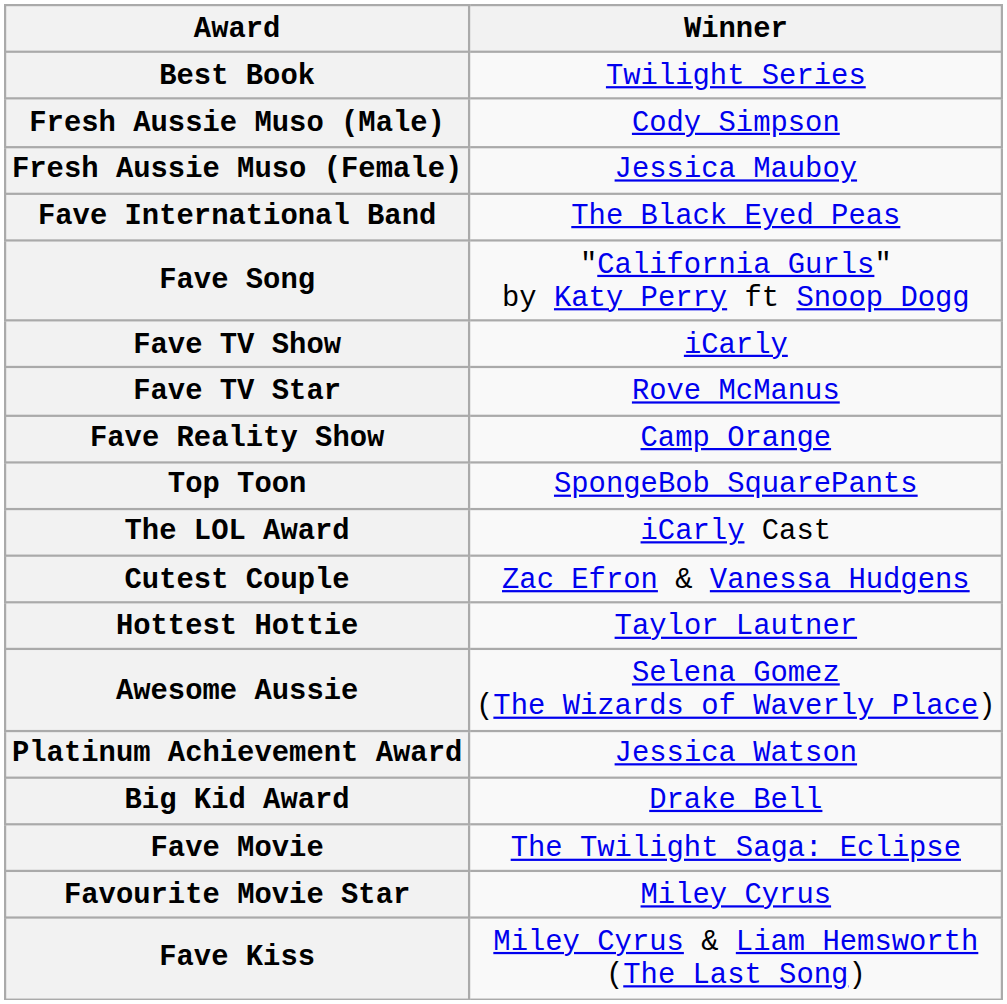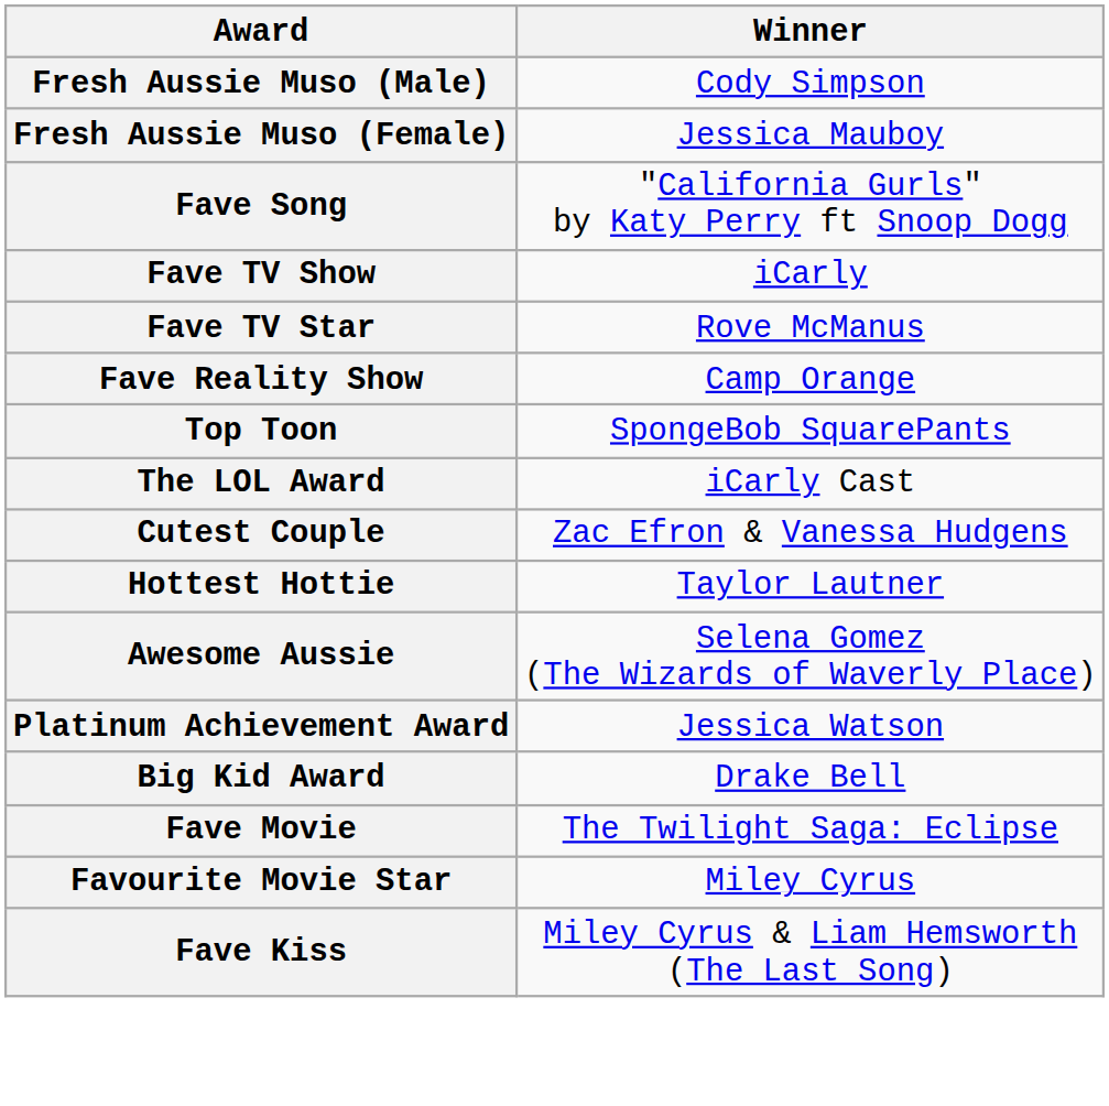- row: Best Book | Twilight Series
- row: Fave International Band | The Black Eyed Peas
